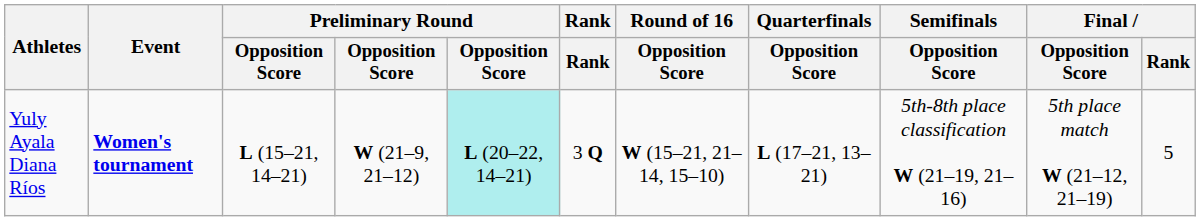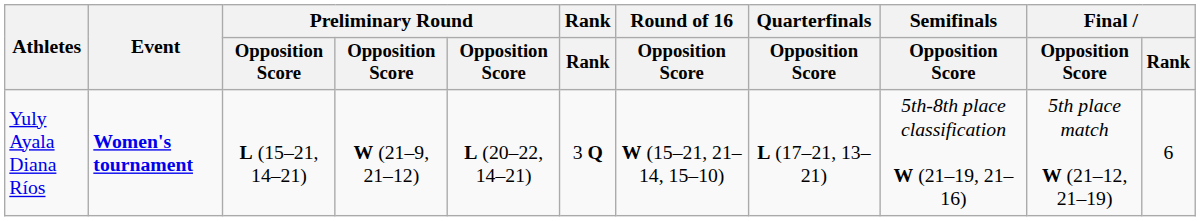Yuly Ayala Diana Ríos | column 5: paleturquoise background -> no background
Yuly Ayala Diana Ríos | Final / Rank: 5 -> 6
